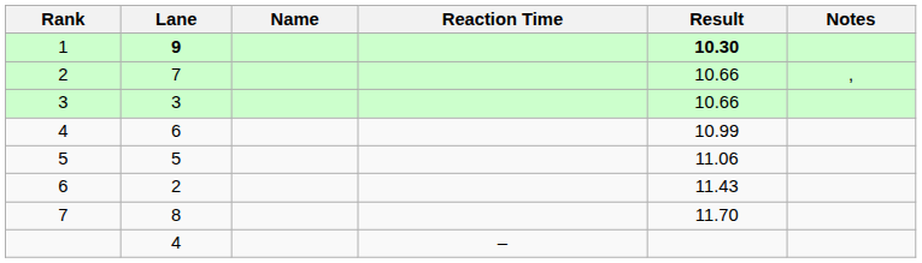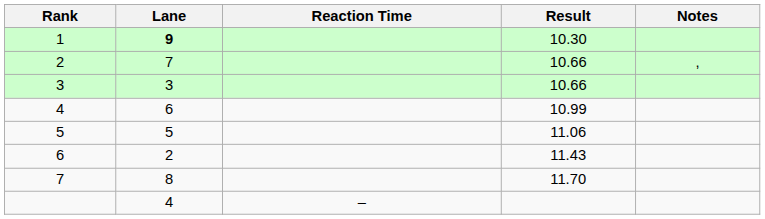- column: Name
1 | Result: bold -> normal
